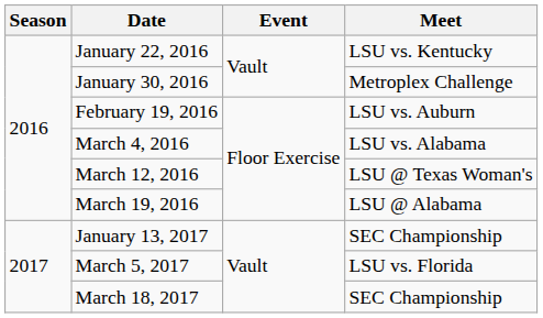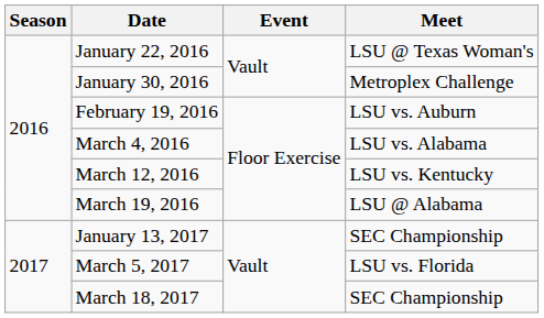January 22, 2016 | Meet: LSU vs. Kentucky -> LSU @ Texas Woman's
March 12, 2016 | Meet: LSU @ Texas Woman's -> LSU vs. Kentucky
